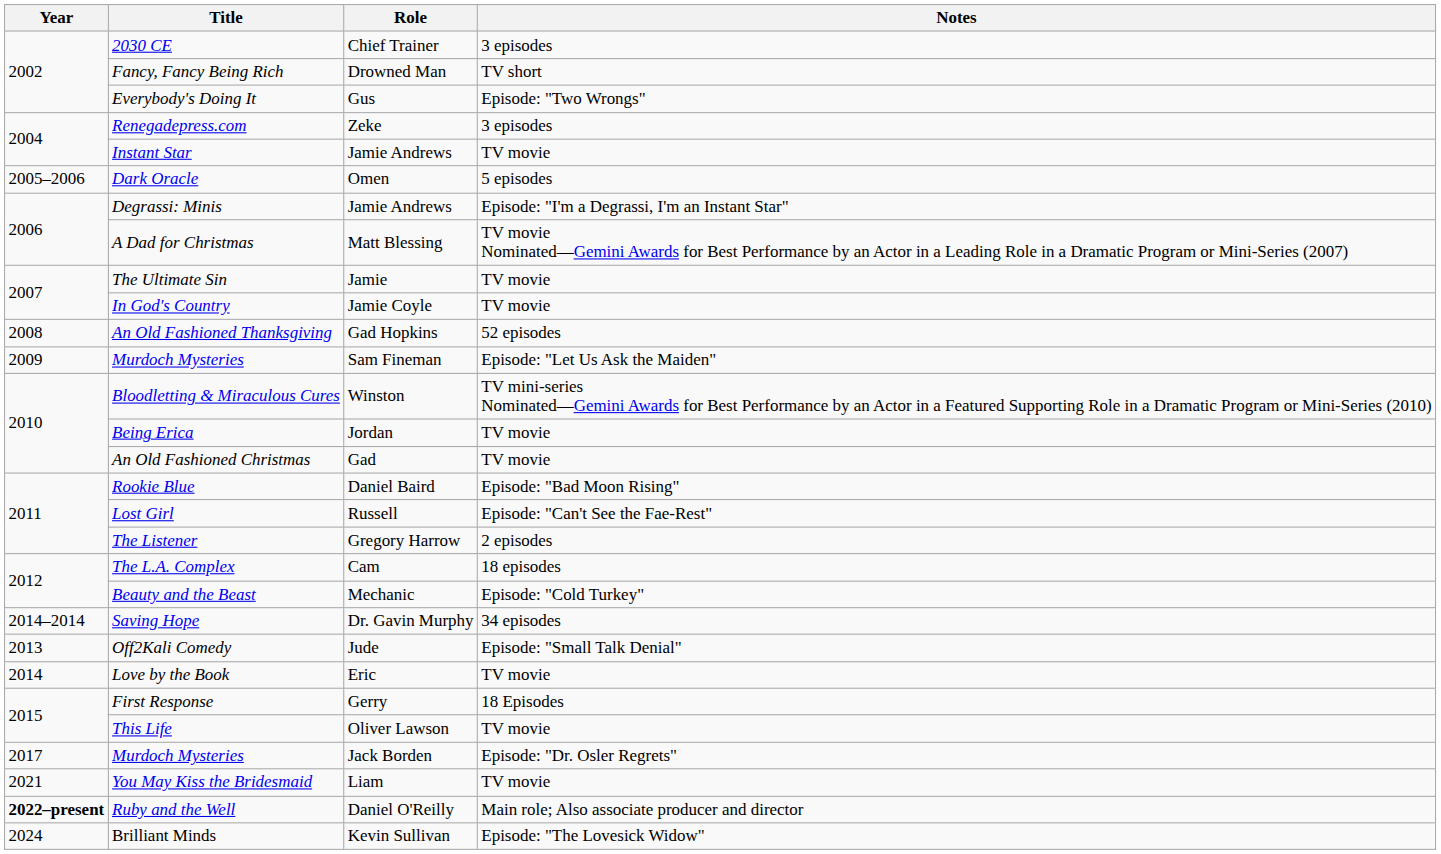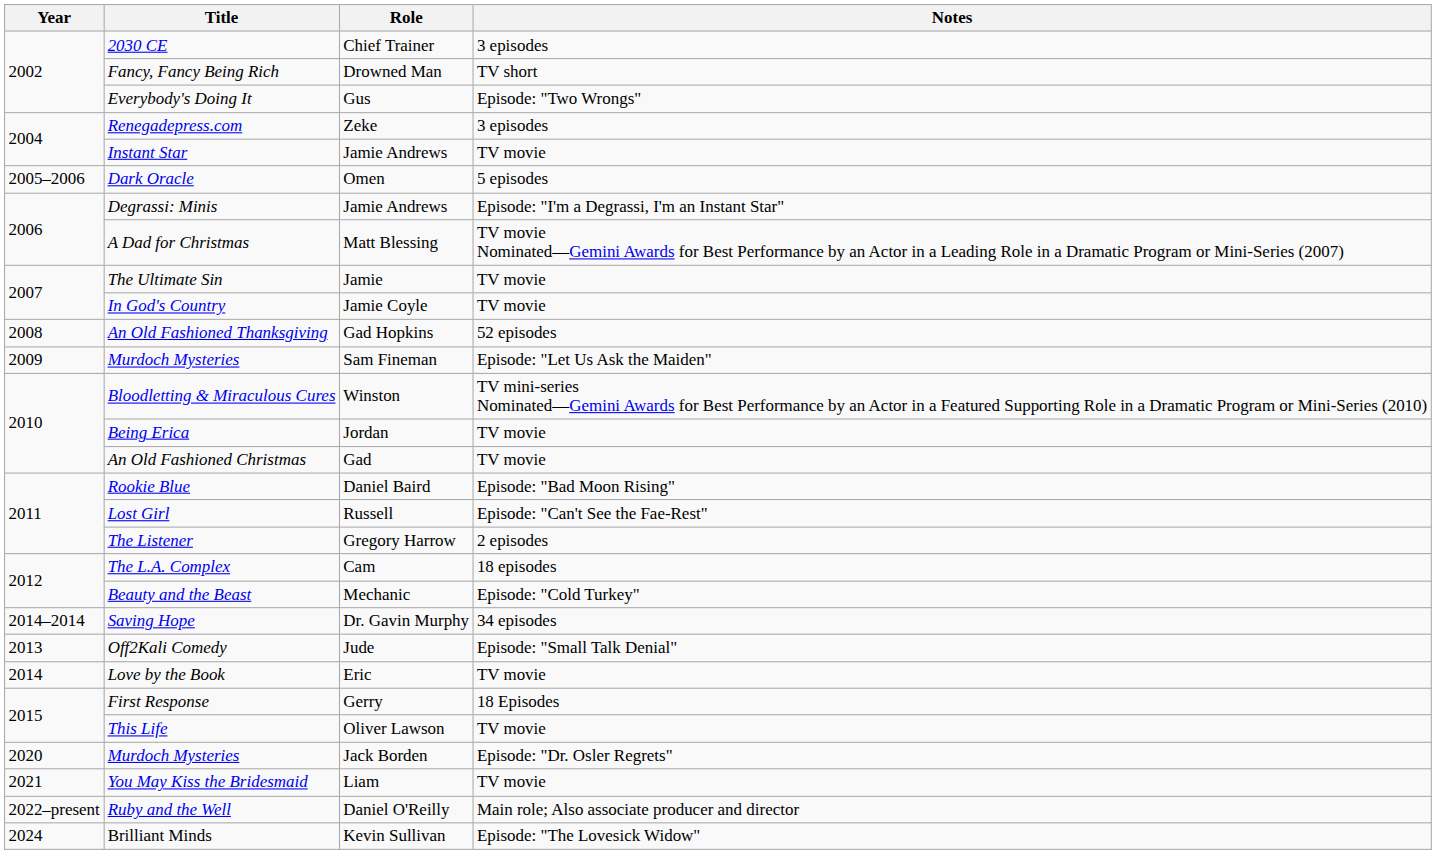Murdoch Mysteries / Jack Borden | Year: 2017 -> 2020
Ruby and the Well | Year: bold -> normal
